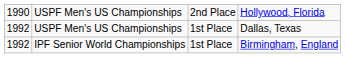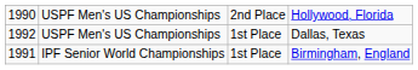IPF Senior World Championships | column 1: 1992 -> 1991
